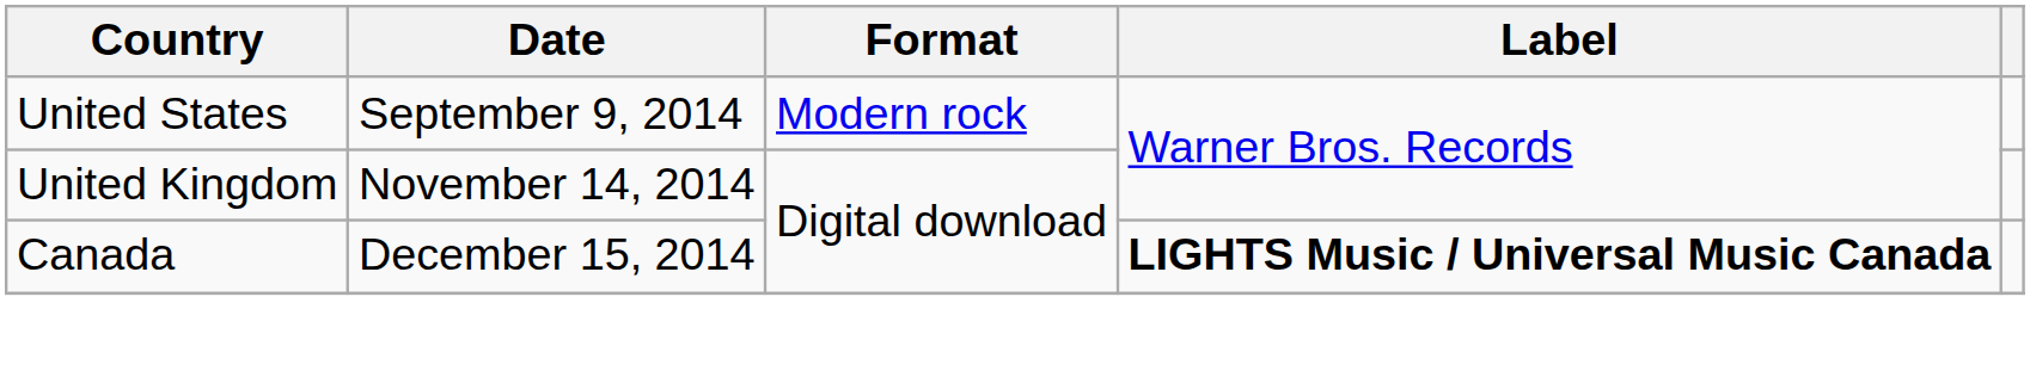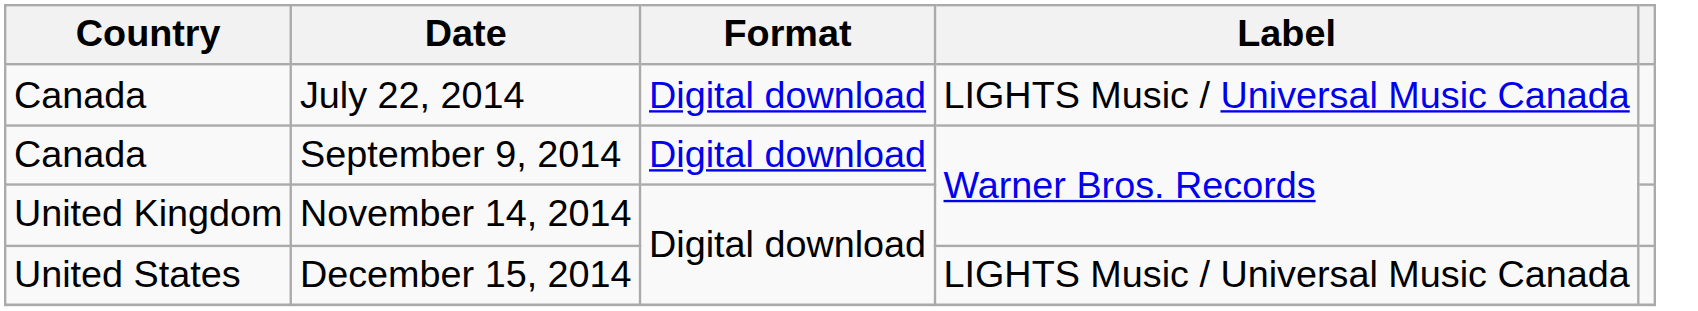+ row: Canada | July 22, 2014 | Digital download | LIGHTS Music / Universal Music Canada
September 9, 2014 | Country: United States -> Canada
September 9, 2014 | Format: Modern rock -> Digital download
December 15, 2014 | Country: Canada -> United States
December 15, 2014 | Label: bold -> normal
